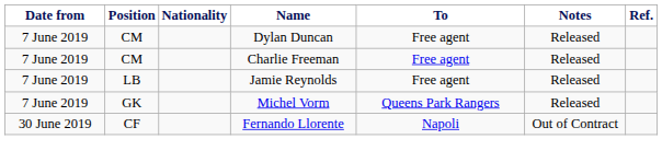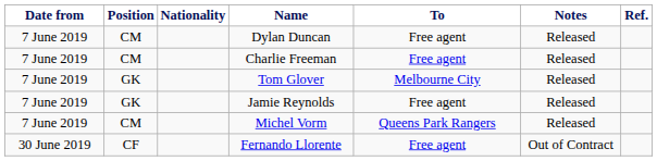+ row: 7 June 2019 | GK | Tom Glover | Melbourne City | Released
Jamie Reynolds | Position: LB -> GK
Michel Vorm | Position: GK -> CM
Fernando Llorente | To: Napoli -> Free agent
